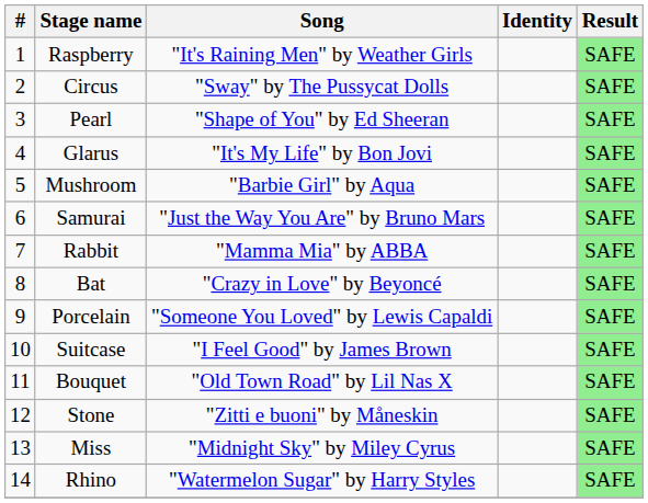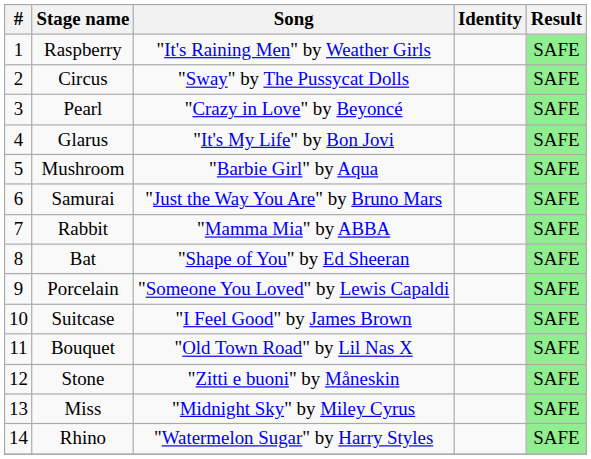Pearl | Song: "Shape of You" by Ed Sheeran -> "Crazy in Love" by Beyoncé
Bat | Song: "Crazy in Love" by Beyoncé -> "Shape of You" by Ed Sheeran
